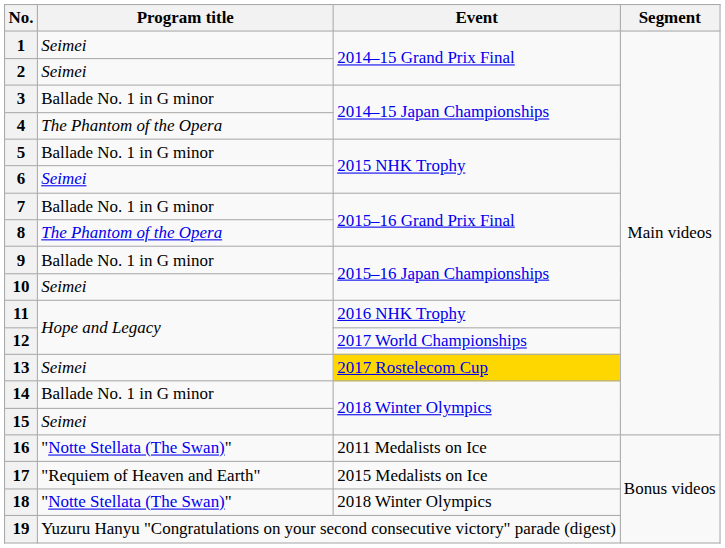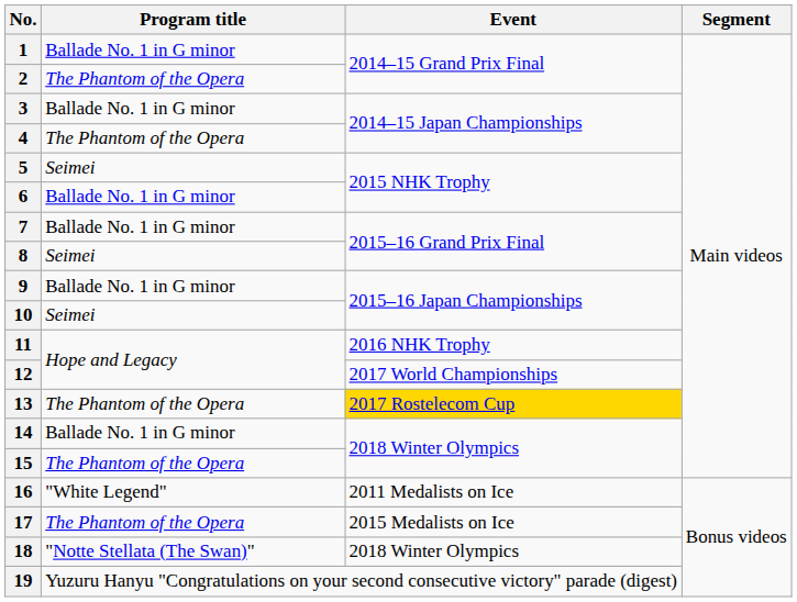1 | Program title: Seimei -> Ballade No. 1 in G minor
2 | Program title: Seimei -> The Phantom of the Opera
5 | Program title: Ballade No. 1 in G minor -> Seimei
6 | Program title: Seimei -> Ballade No. 1 in G minor
8 | Program title: The Phantom of the Opera -> Seimei
13 | Program title: Seimei -> The Phantom of the Opera
15 | Program title: Seimei -> The Phantom of the Opera
16 | Program title: "Notte Stellata (The Swan)" -> "White Legend"
17 | Program title: "Requiem of Heaven and Earth" -> The Phantom of the Opera
